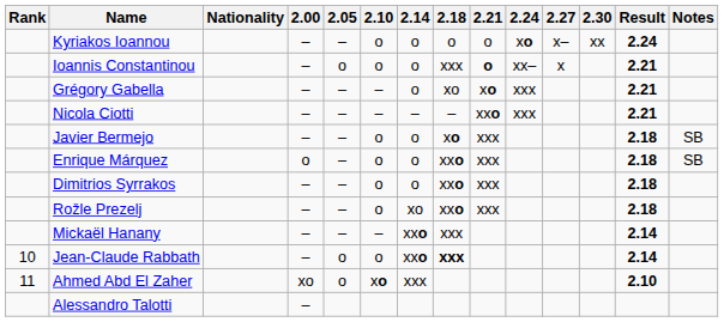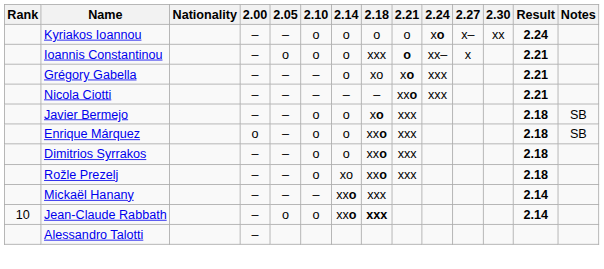- row: 11 | Ahmed Abd El Zaher | xo | o | xo | xxx | 2.10
